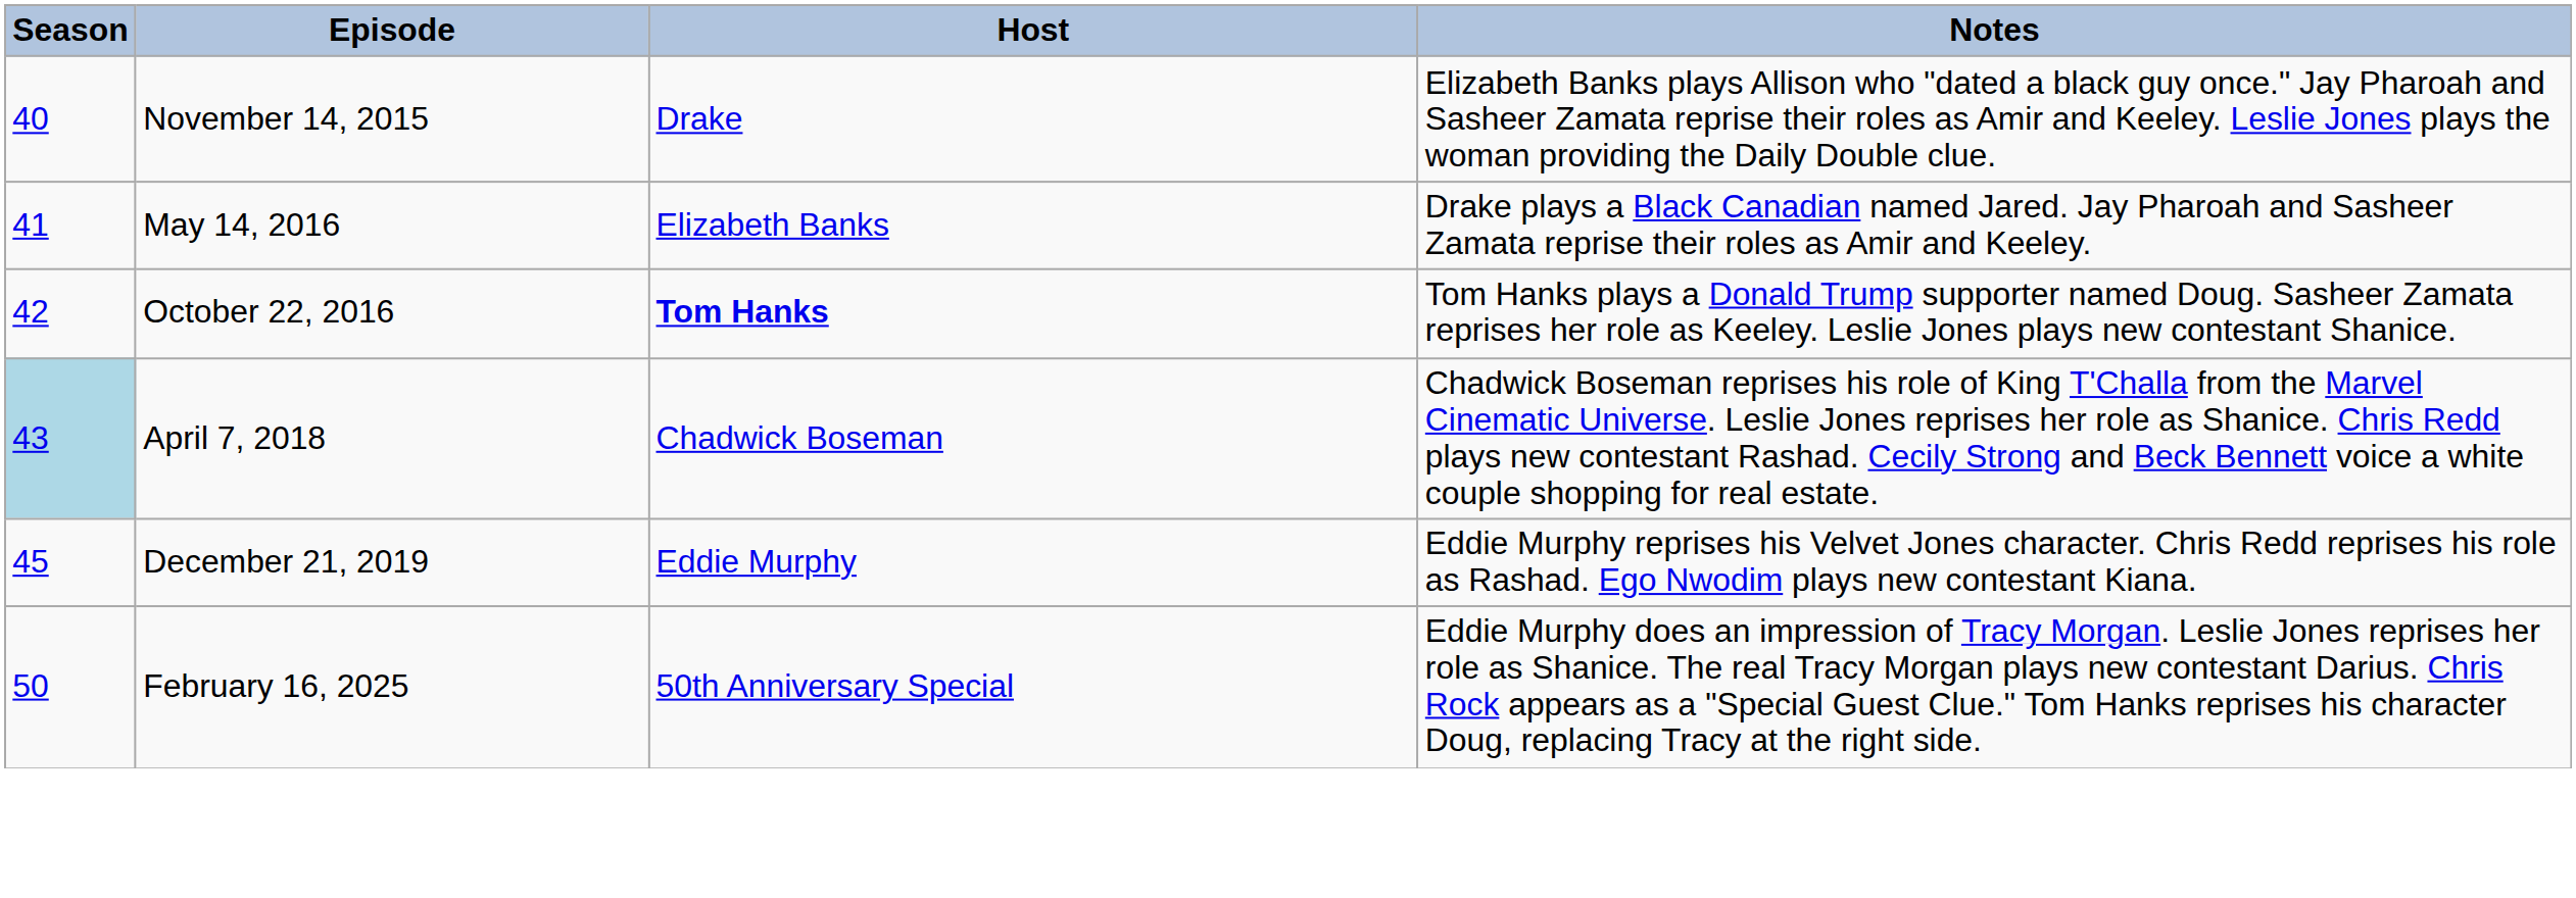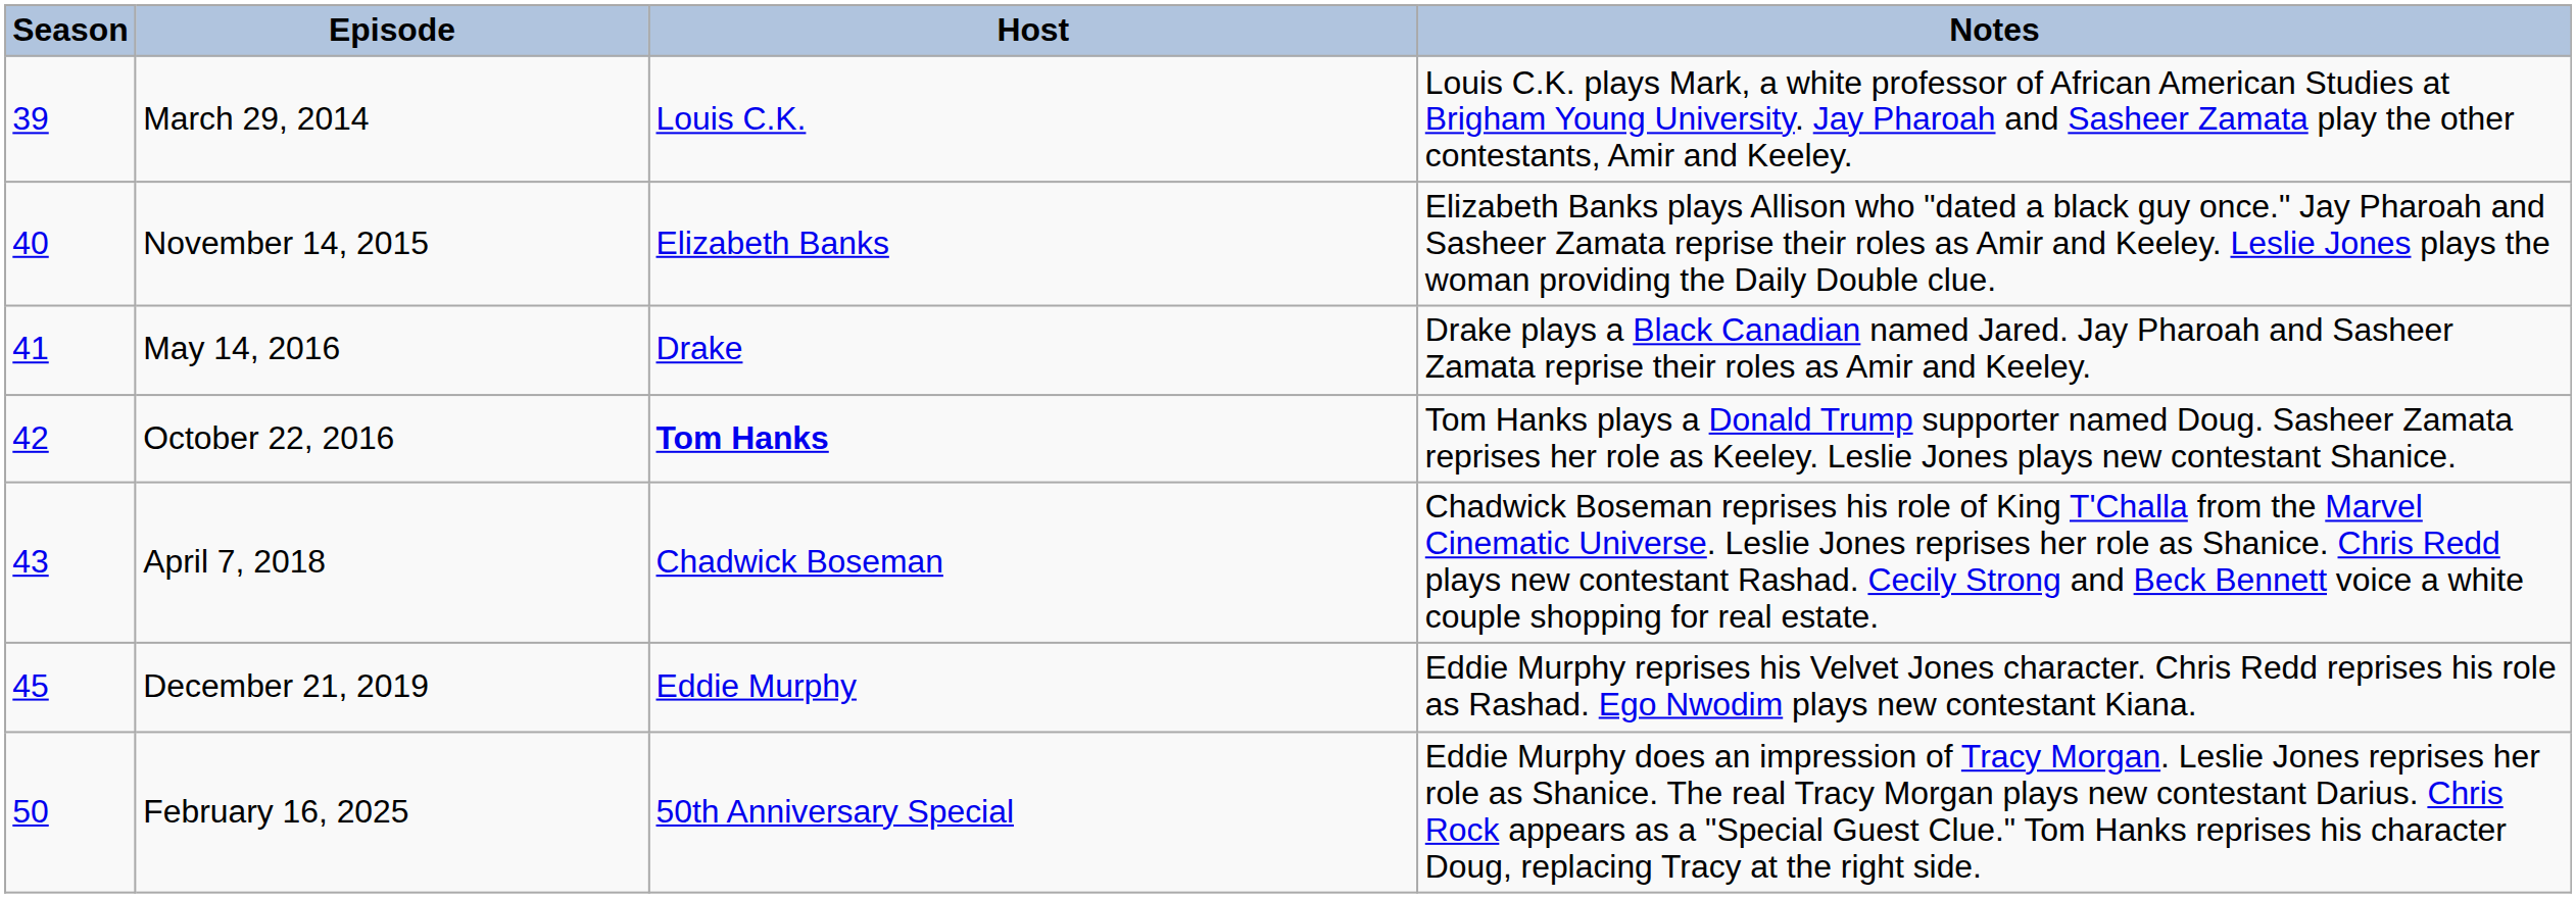+ row: 39 | March 29, 2014 | Louis C.K. | Louis C.K. plays Mark, a white professor of African American Studies at Brigham Young University. Jay Pharoah and Sasheer Zamata play the other contestants, Amir and Keeley.
November 14, 2015 | Host: Drake -> Elizabeth Banks
May 14, 2016 | Host: Elizabeth Banks -> Drake
April 7, 2018 | Season: lightblue background -> no background
